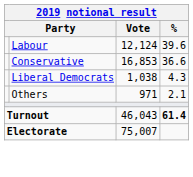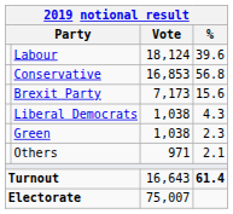Labour | Vote: 12,124 -> 18,124
Conservative | %: 36.6 -> 56.8
+ row: Brexit Party | 7,173 | 15.6
+ row: Green | 1,038 | 2.3
Turnout | Vote: 46,043 -> 16,643
